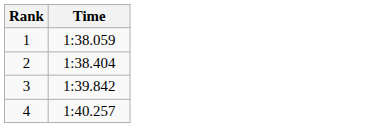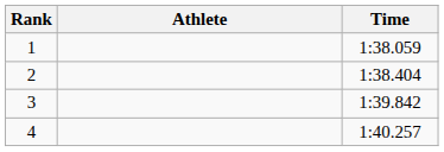+ column: Athlete
